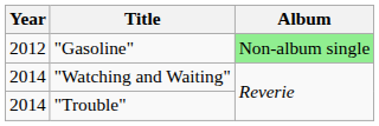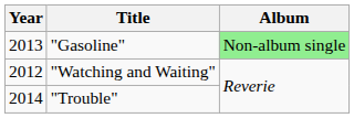"Gasoline" | Year: 2012 -> 2013
"Watching and Waiting" | Year: 2014 -> 2012
